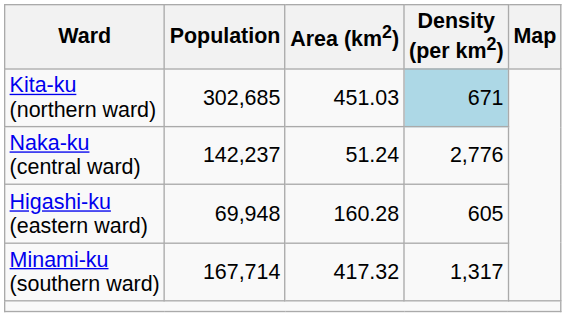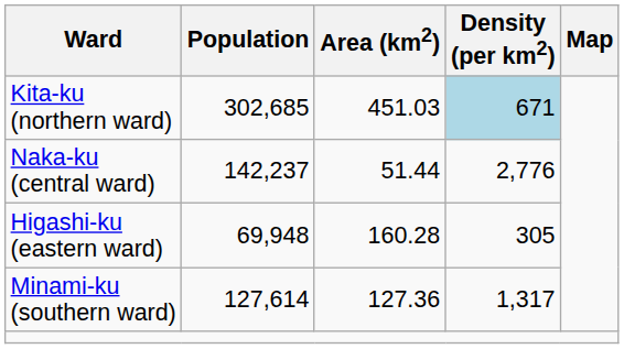Naka-ku (central ward) | Area (km2): 51.24 -> 51.44
Higashi-ku (eastern ward) | Density (per km2): 605 -> 305
Minami-ku (southern ward) | Population: 167,714 -> 127,614
Minami-ku (southern ward) | Area (km2): 417.32 -> 127.36
